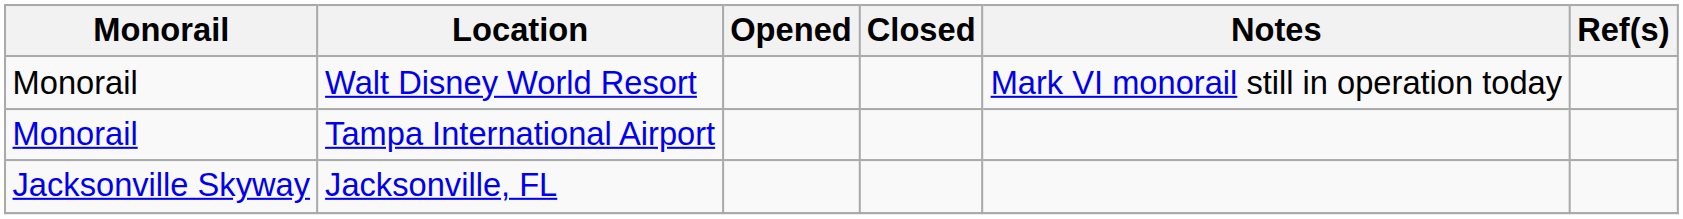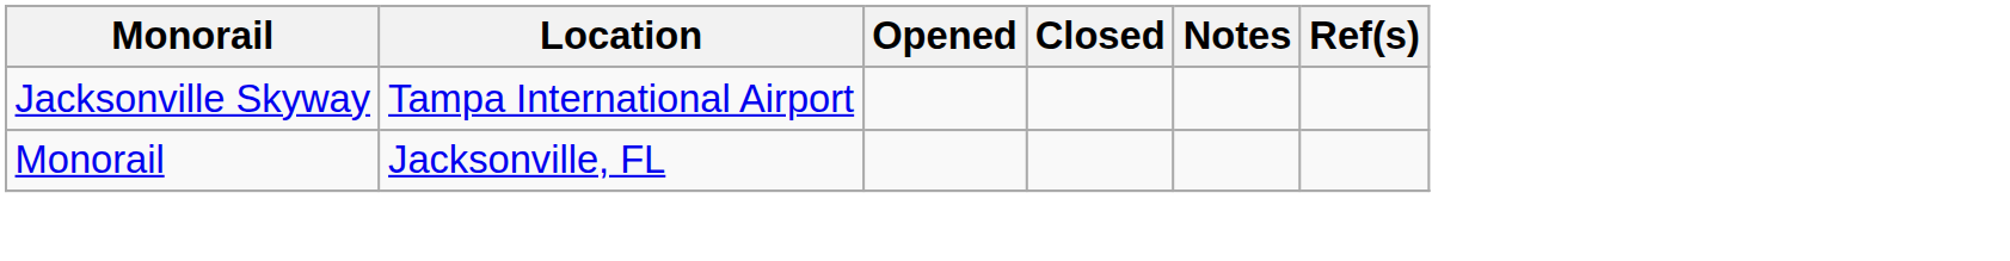- row: Monorail | Walt Disney World Resort | Mark VI monorail still in operation today
Tampa International Airport | Monorail: Monorail -> Jacksonville Skyway
Jacksonville, FL | Monorail: Jacksonville Skyway -> Monorail
